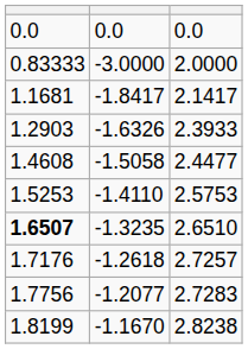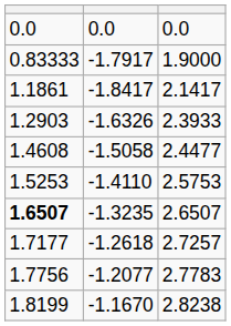- row: 0.83333 | -3.0000 | 2.0000
+ row: 0.83333 | -1.7917 | 1.9000
-1.8417 | column 1: 1.1681 -> 1.1861
-1.3235 | column 3: 2.6510 -> 2.6507
-1.2618 | column 1: 1.7176 -> 1.7177
-1.2077 | column 3: 2.7283 -> 2.7783
